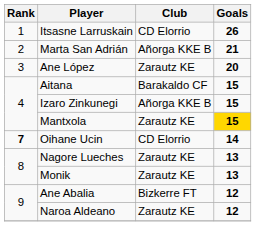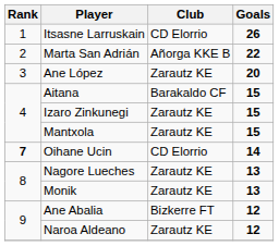Marta San Adrián | Goals: 21 -> 22
Izaro Zinkunegi | Club: Añorga KKE B -> Zarautz KE
Mantxola | Goals: gold background -> no background
